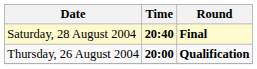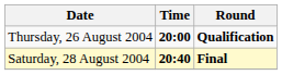rows swapped: Thursday, 26 August 2004 <-> Saturday, 28 August 2004
